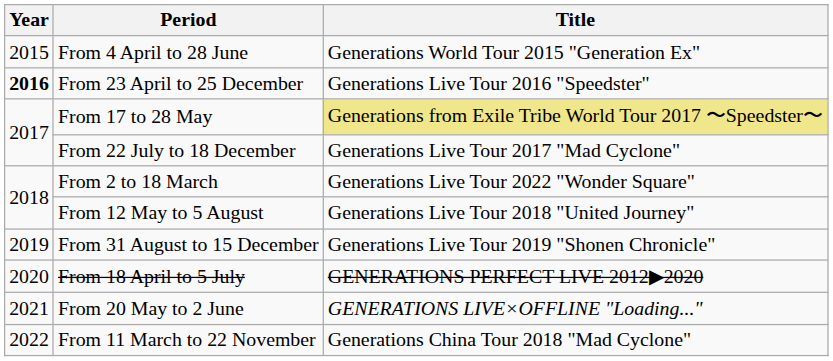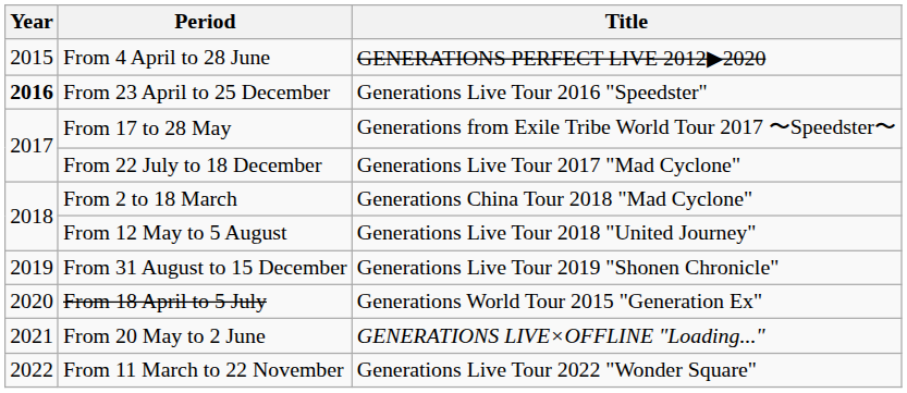From 4 April to 28 June | Title: Generations World Tour 2015 "Generation Ex" -> GENERATIONS PERFECT LIVE 2012▶︎2020
From 17 to 28 May | Title: khaki background -> no background
From 2 to 18 March | Title: Generations Live Tour 2022 "Wonder Square" -> Generations China Tour 2018 "Mad Cyclone"
From 18 April to 5 July | Title: GENERATIONS PERFECT LIVE 2012▶︎2020 -> Generations World Tour 2015 "Generation Ex"
From 11 March to 22 November | Title: Generations China Tour 2018 "Mad Cyclone" -> Generations Live Tour 2022 "Wonder Square"
